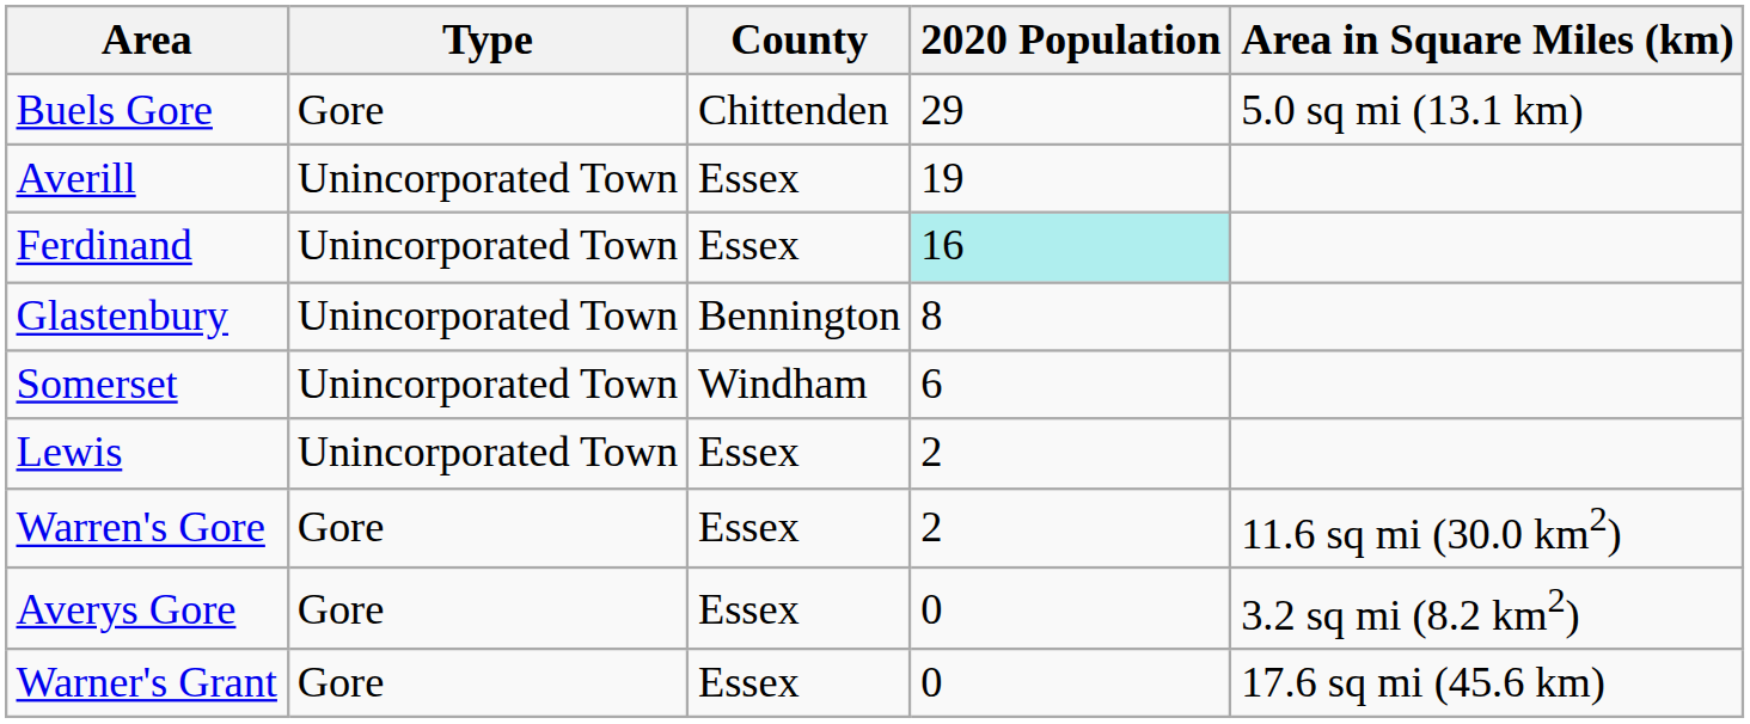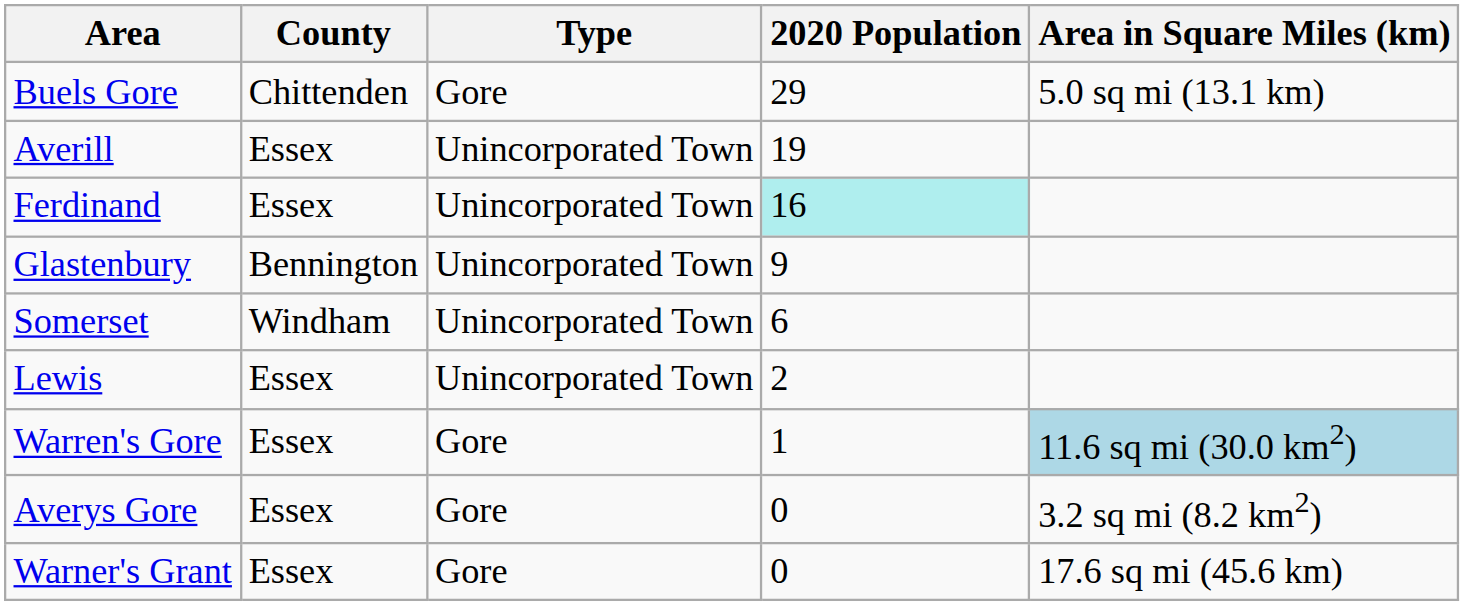columns swapped: Type <-> County
Glastenbury | 2020 Population: 8 -> 9
Warren's Gore | 2020 Population: 2 -> 1
Warren's Gore | Area in Square Miles (km): no background -> lightblue background
